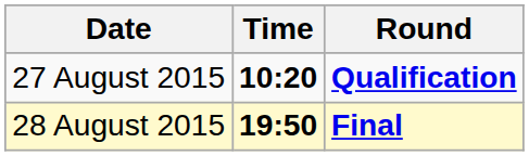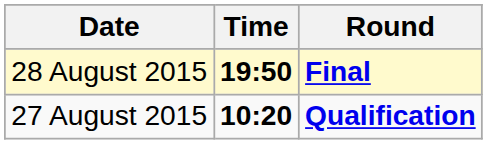rows swapped: 27 August 2015 <-> 28 August 2015
